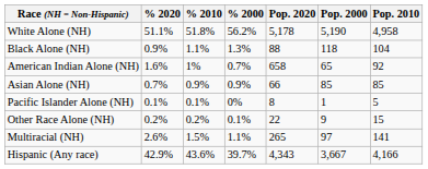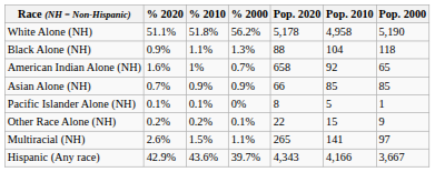columns swapped: Pop. 2010 <-> Pop. 2000
